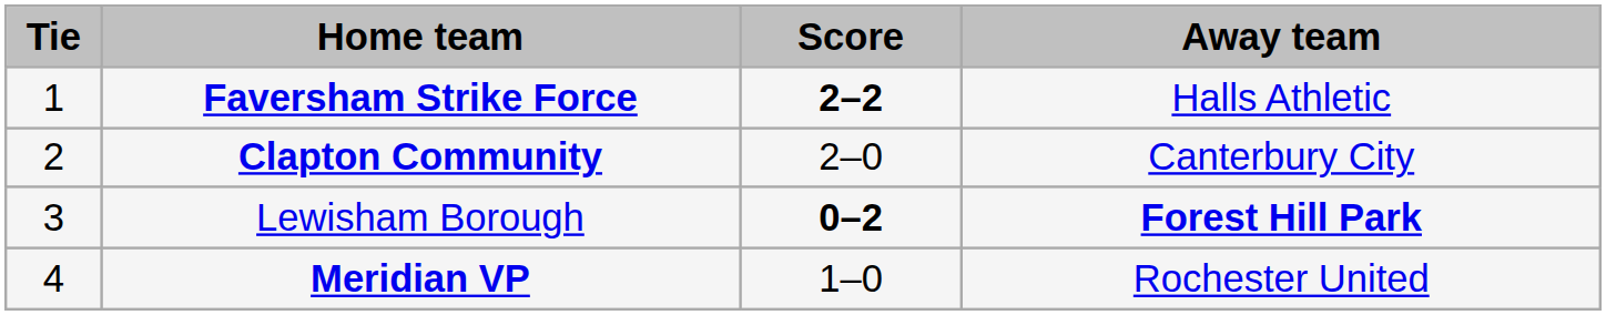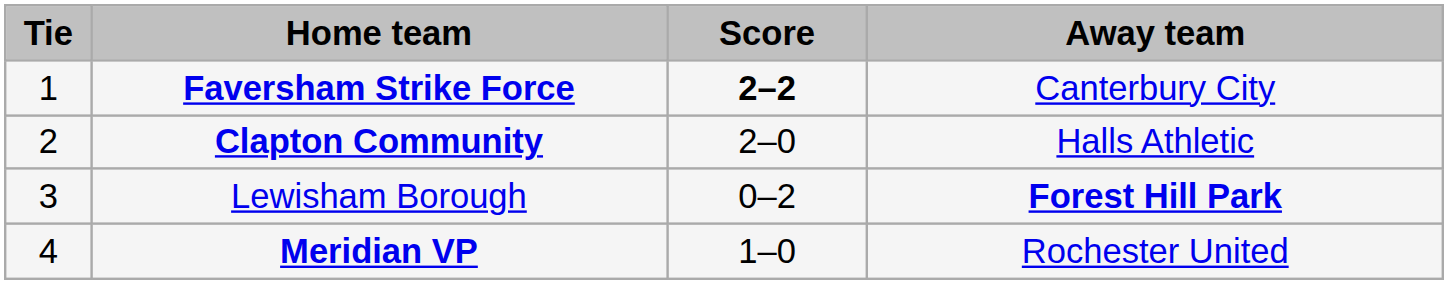Faversham Strike Force | Away team: Halls Athletic -> Canterbury City
Clapton Community | Away team: Canterbury City -> Halls Athletic
Lewisham Borough | Score: bold -> normal
